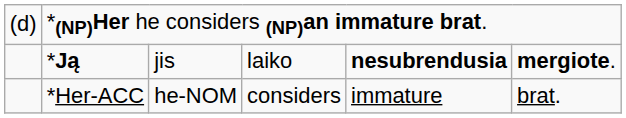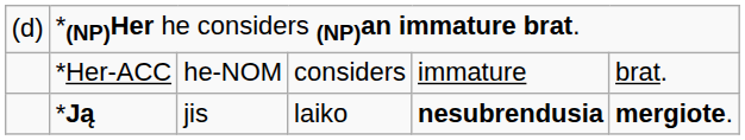rows swapped: *Ją <-> *Her-ACC
